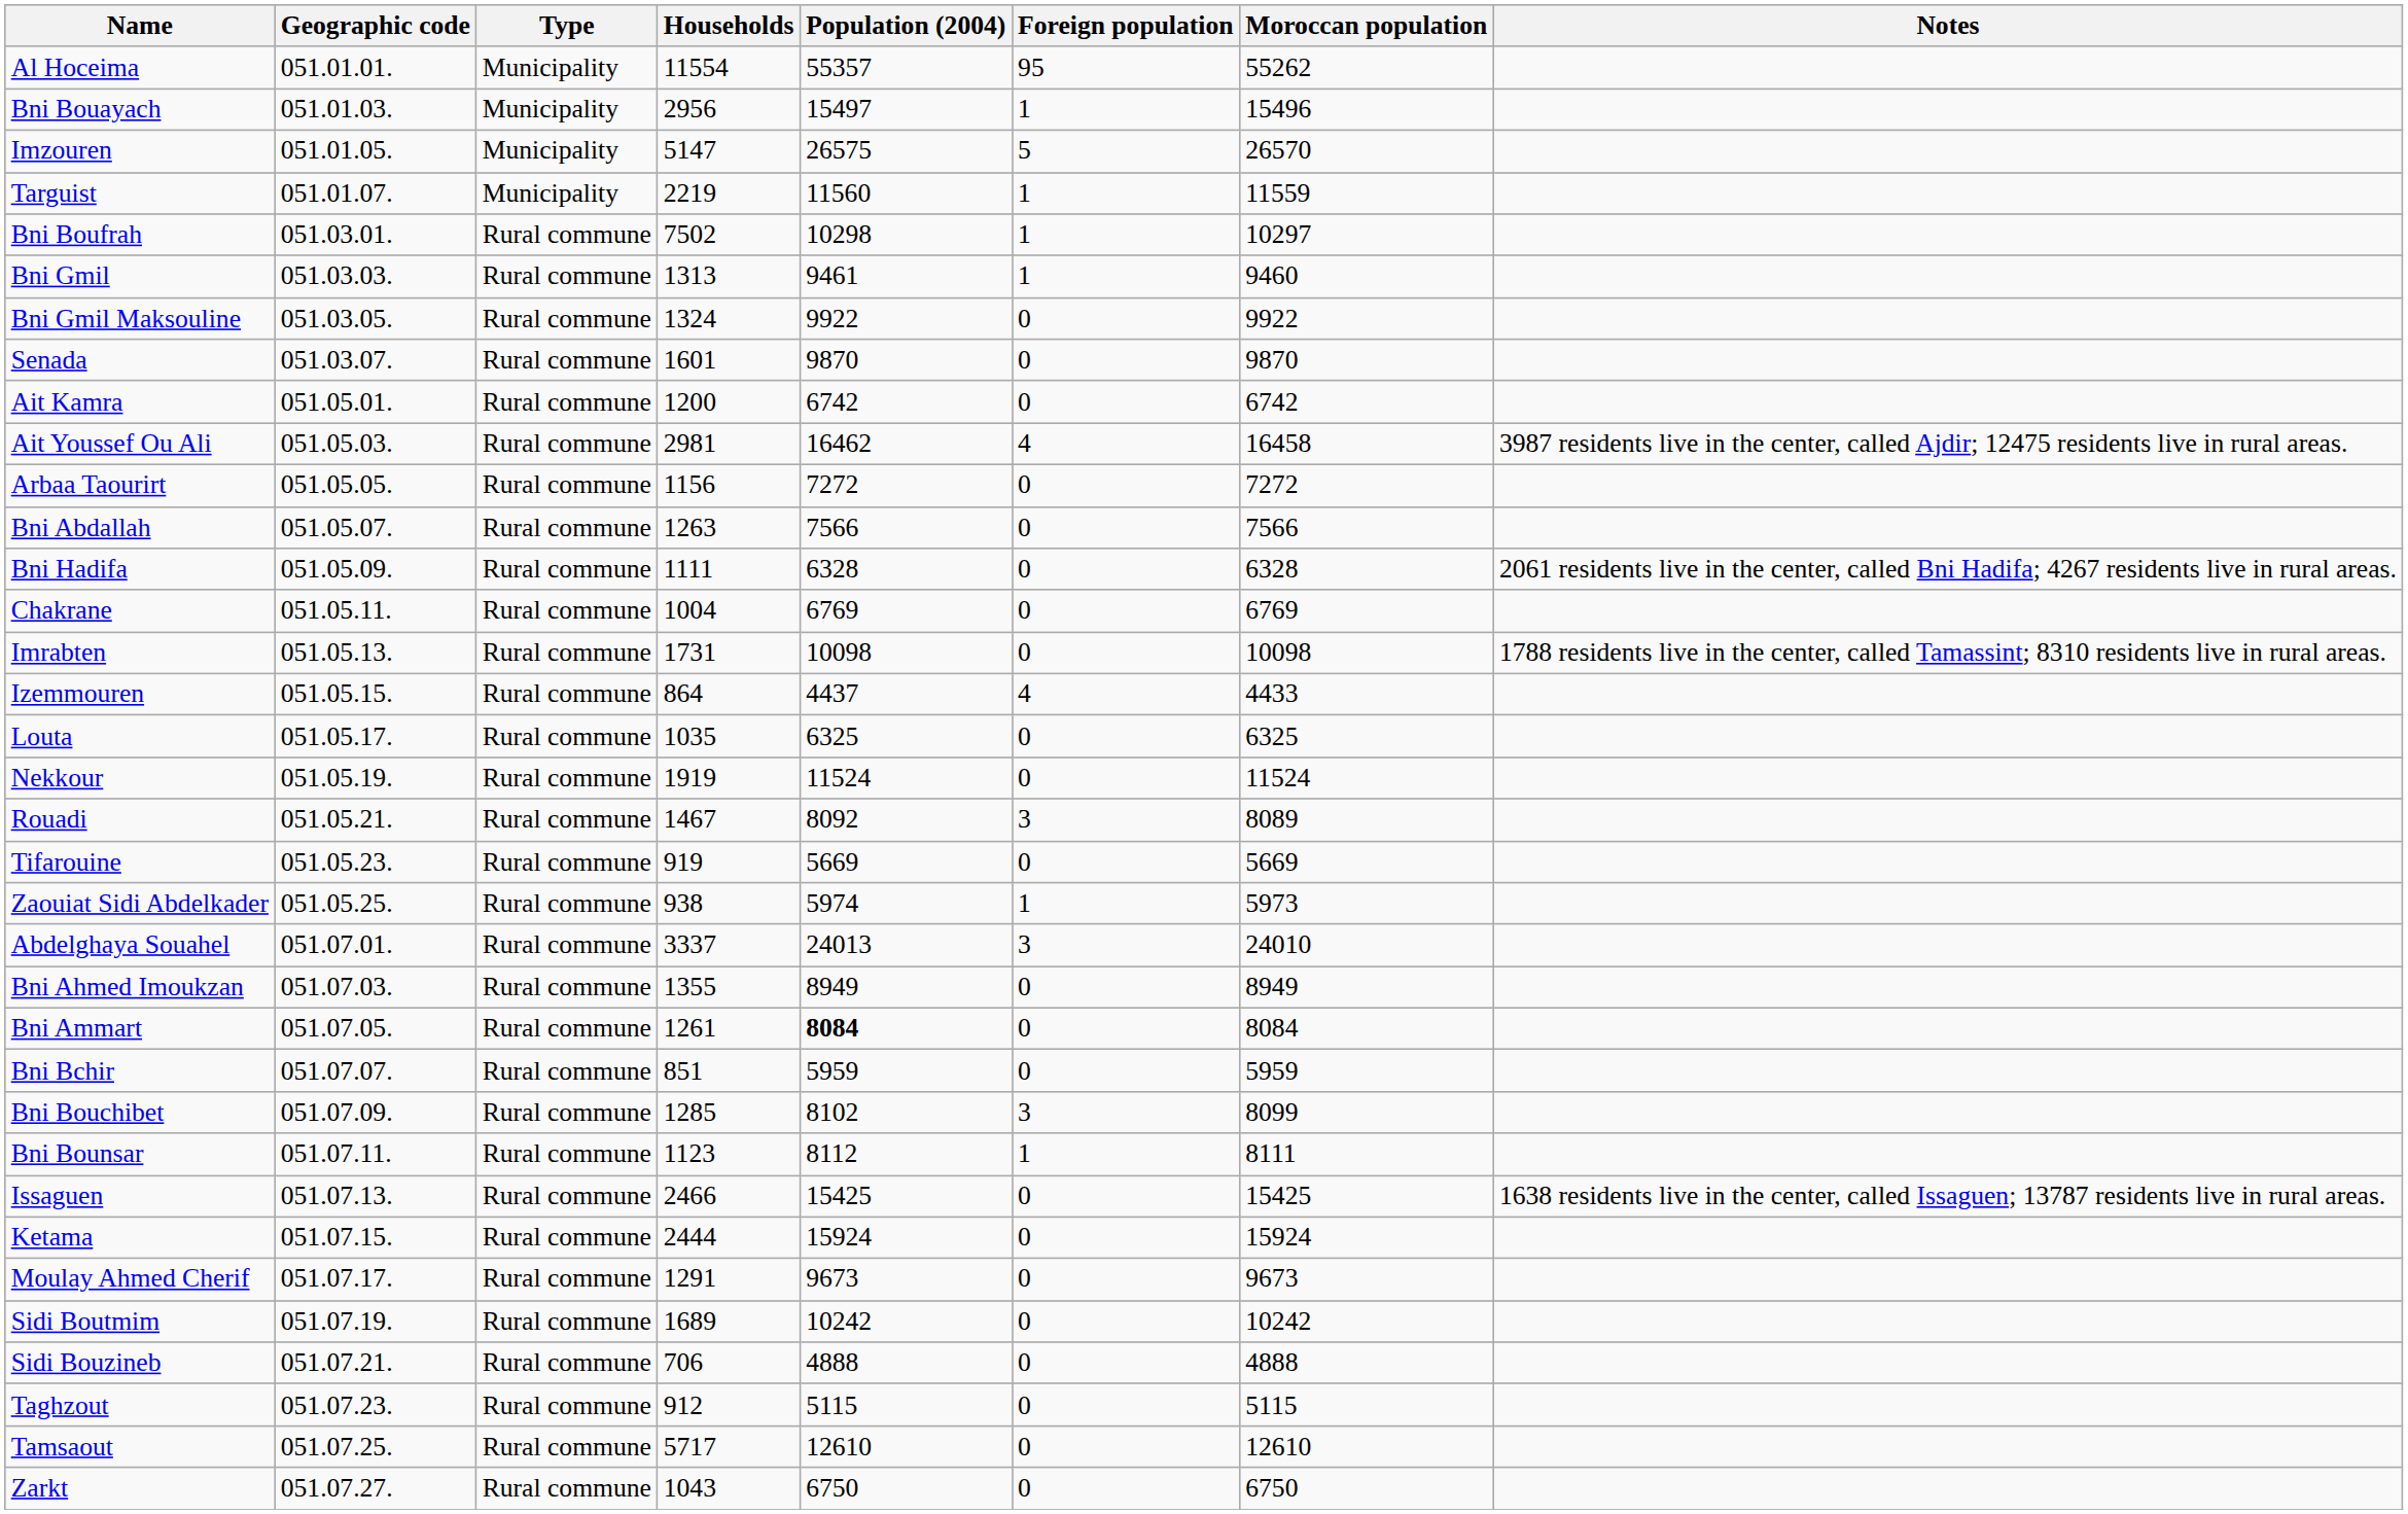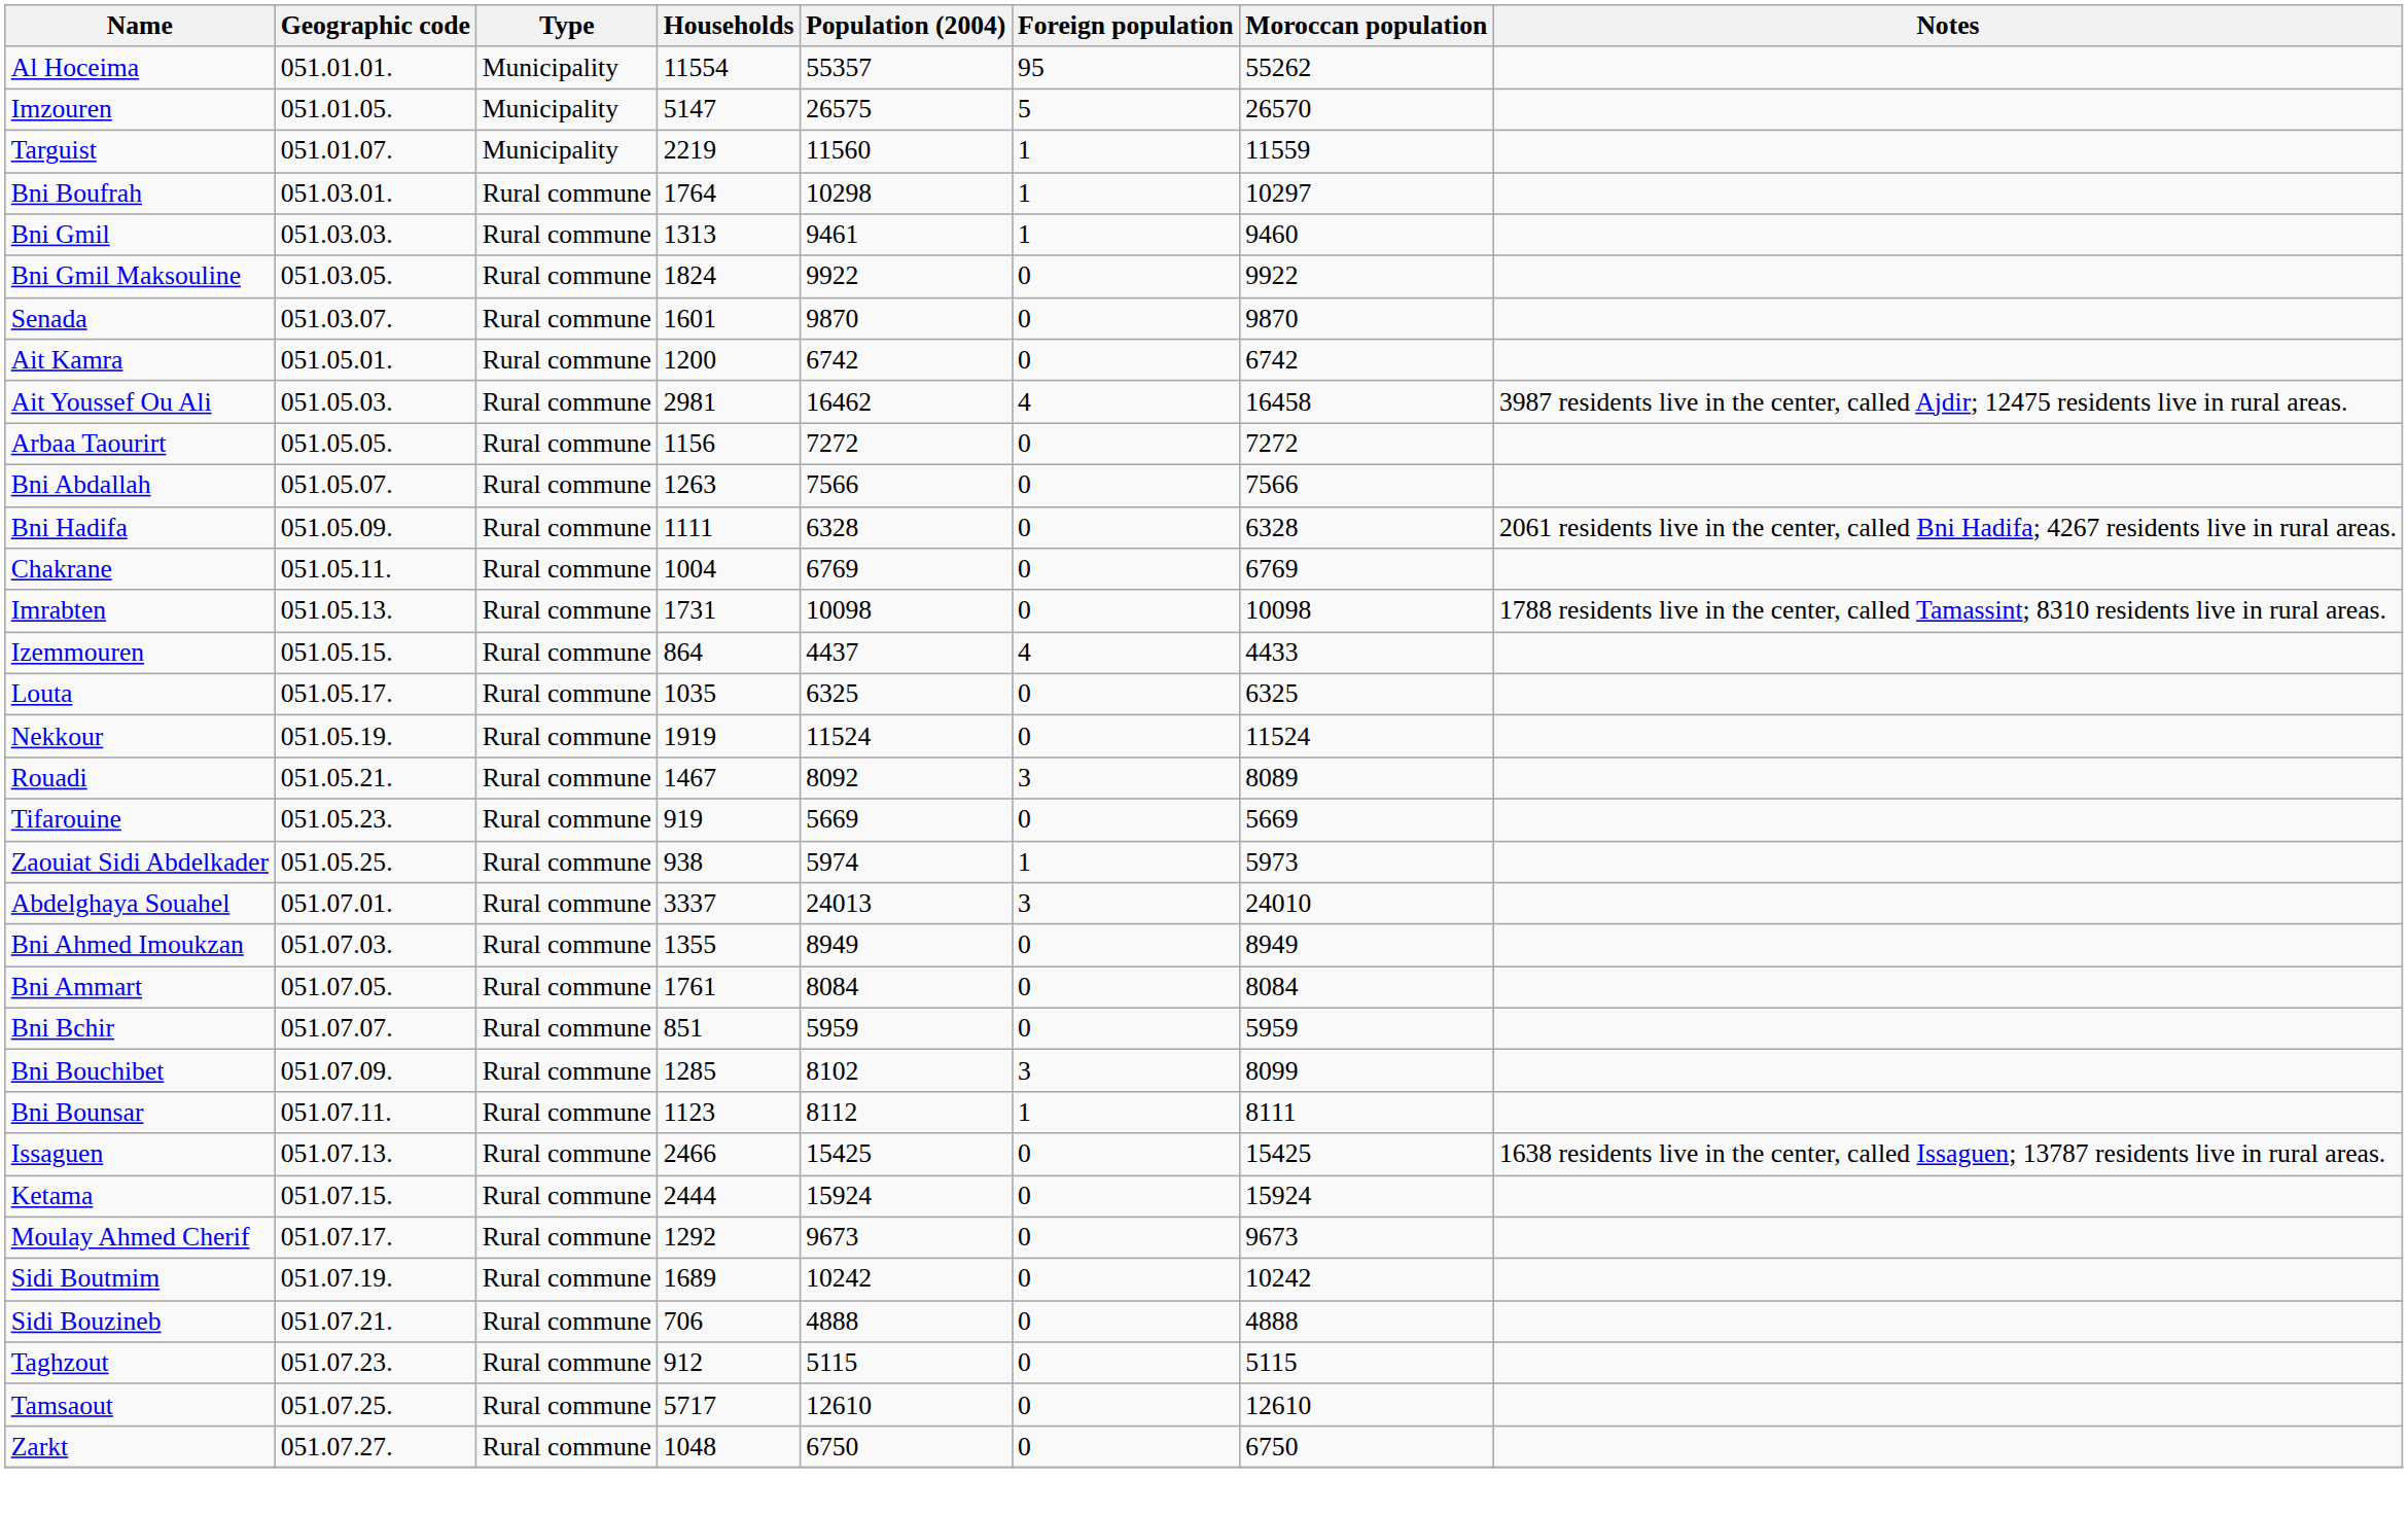- row: Bni Bouayach | 051.01.03. | Municipality | 2956 | 15497 | 1 | 15496
Bni Boufrah | Households: 7502 -> 1764
Bni Gmil Maksouline | Households: 1324 -> 1824
Bni Ammart | Households: 1261 -> 1761
Bni Ammart | Population (2004): bold -> normal
Moulay Ahmed Cherif | Households: 1291 -> 1292
Zarkt | Households: 1043 -> 1048
